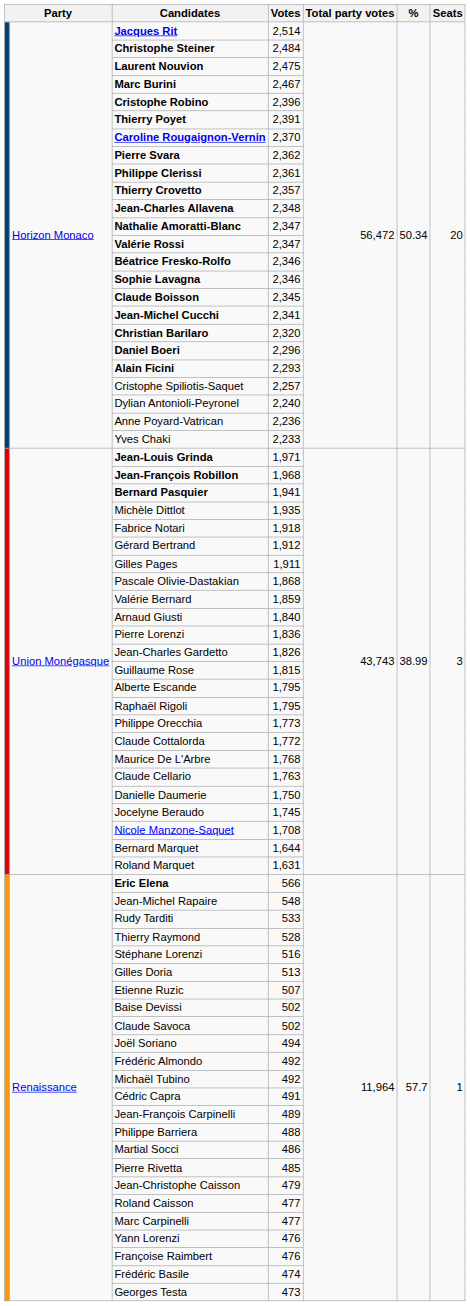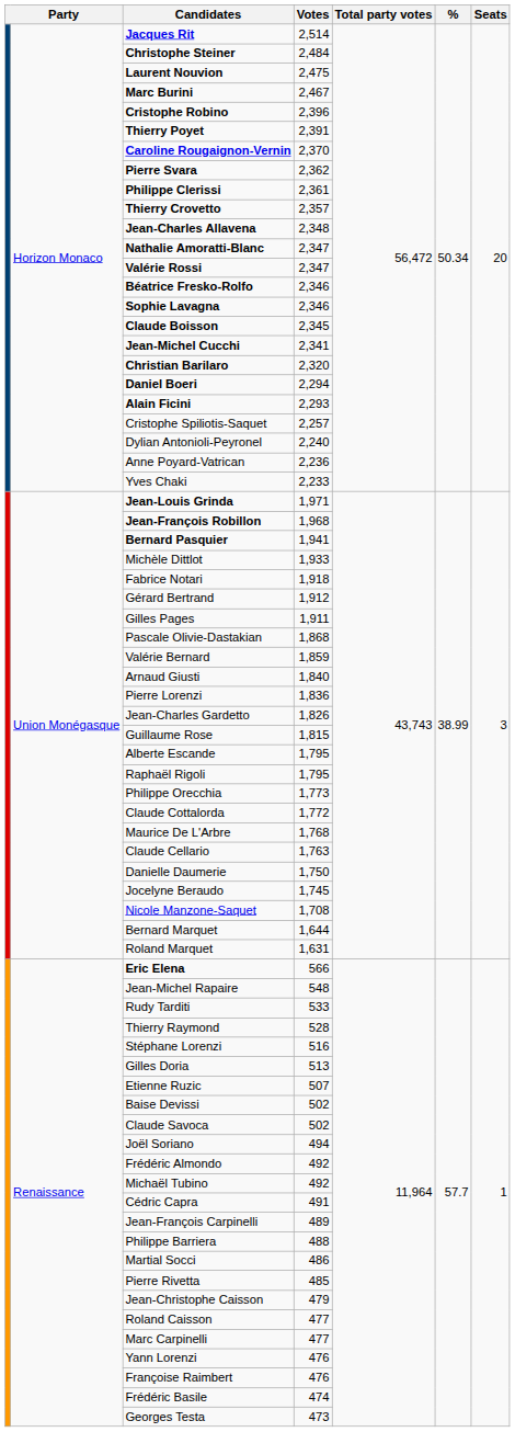Daniel Boeri | Votes: 2,296 -> 2,294
Michèle Dittlot | Votes: 1,935 -> 1,933
